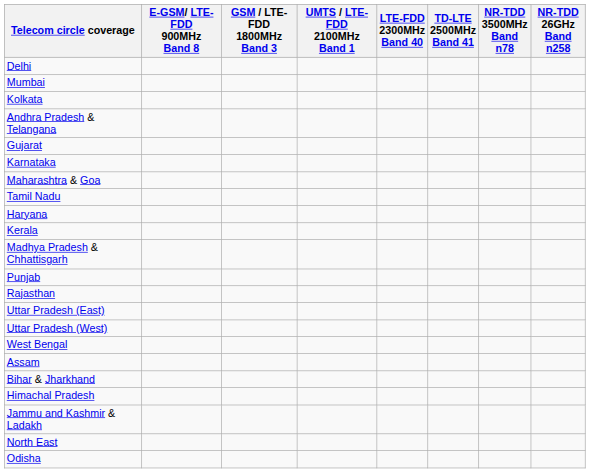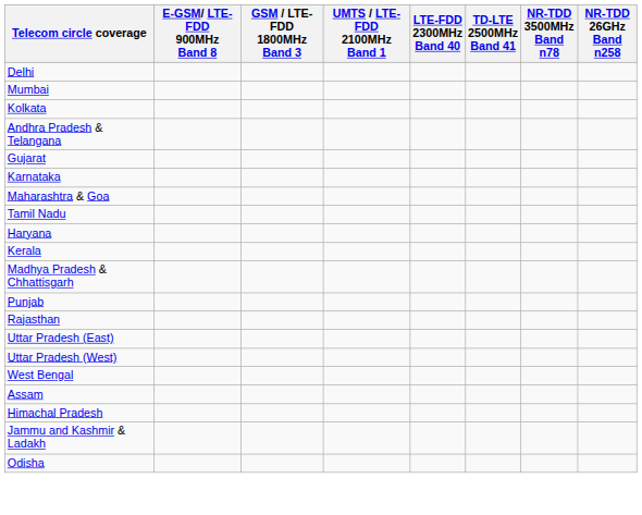- row: Bihar & Jharkhand
- row: North East
